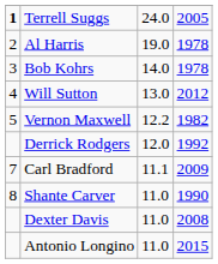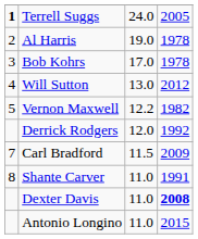Bob Kohrs | column 3: 14.0 -> 17.0
Carl Bradford | column 3: 11.1 -> 11.5
Shante Carver | column 4: 1990 -> 1991
Dexter Davis | column 4: normal -> bold
